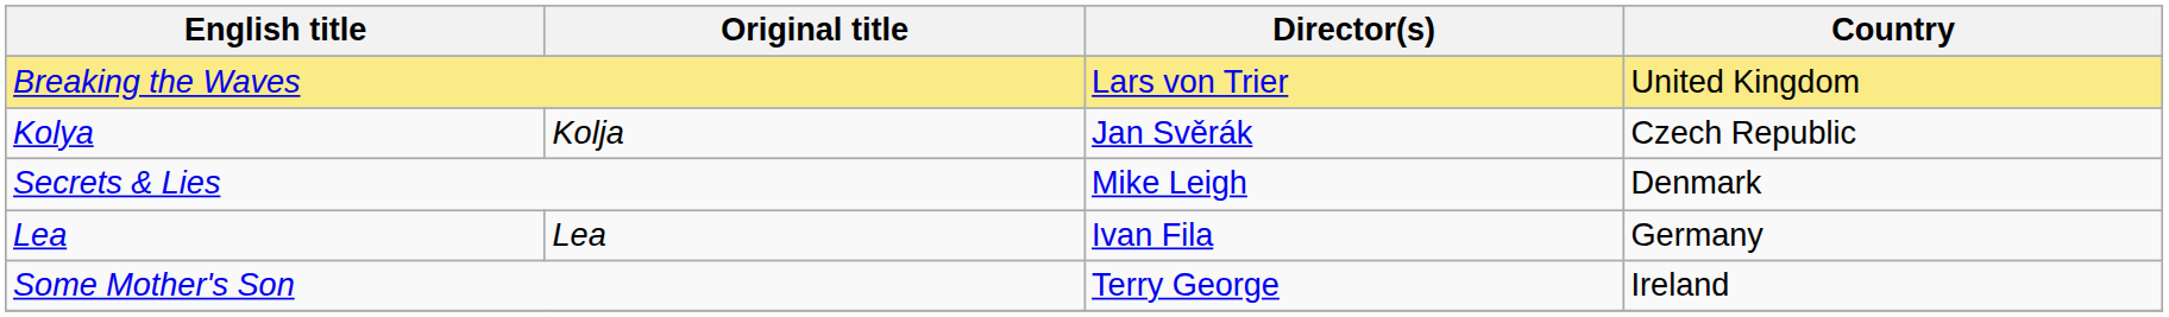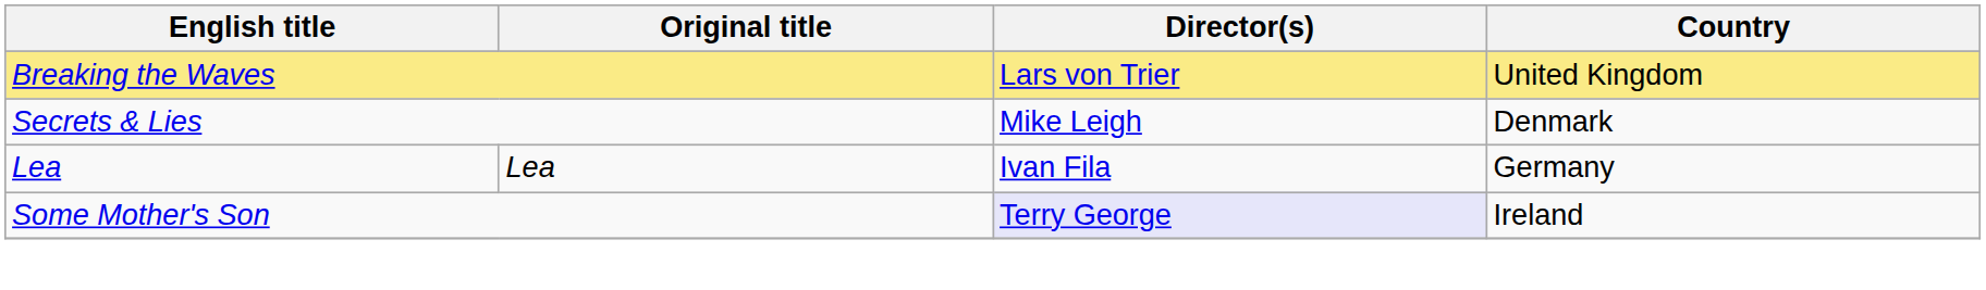- row: Kolya | Kolja | Jan Svěrák | Czech Republic
Some Mother's Son | Director(s): no background -> lavender background
